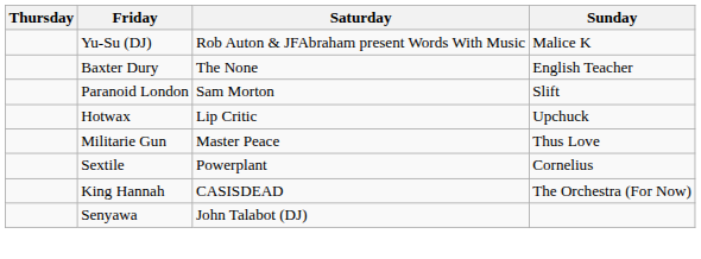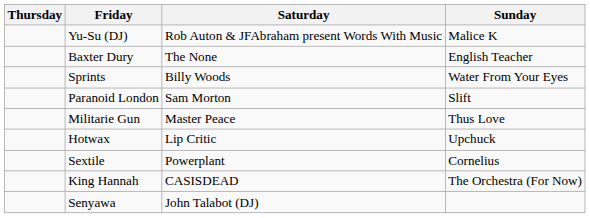+ row: Sprints | Billy Woods | Water From Your Eyes
rows swapped: Militarie Gun <-> Hotwax
